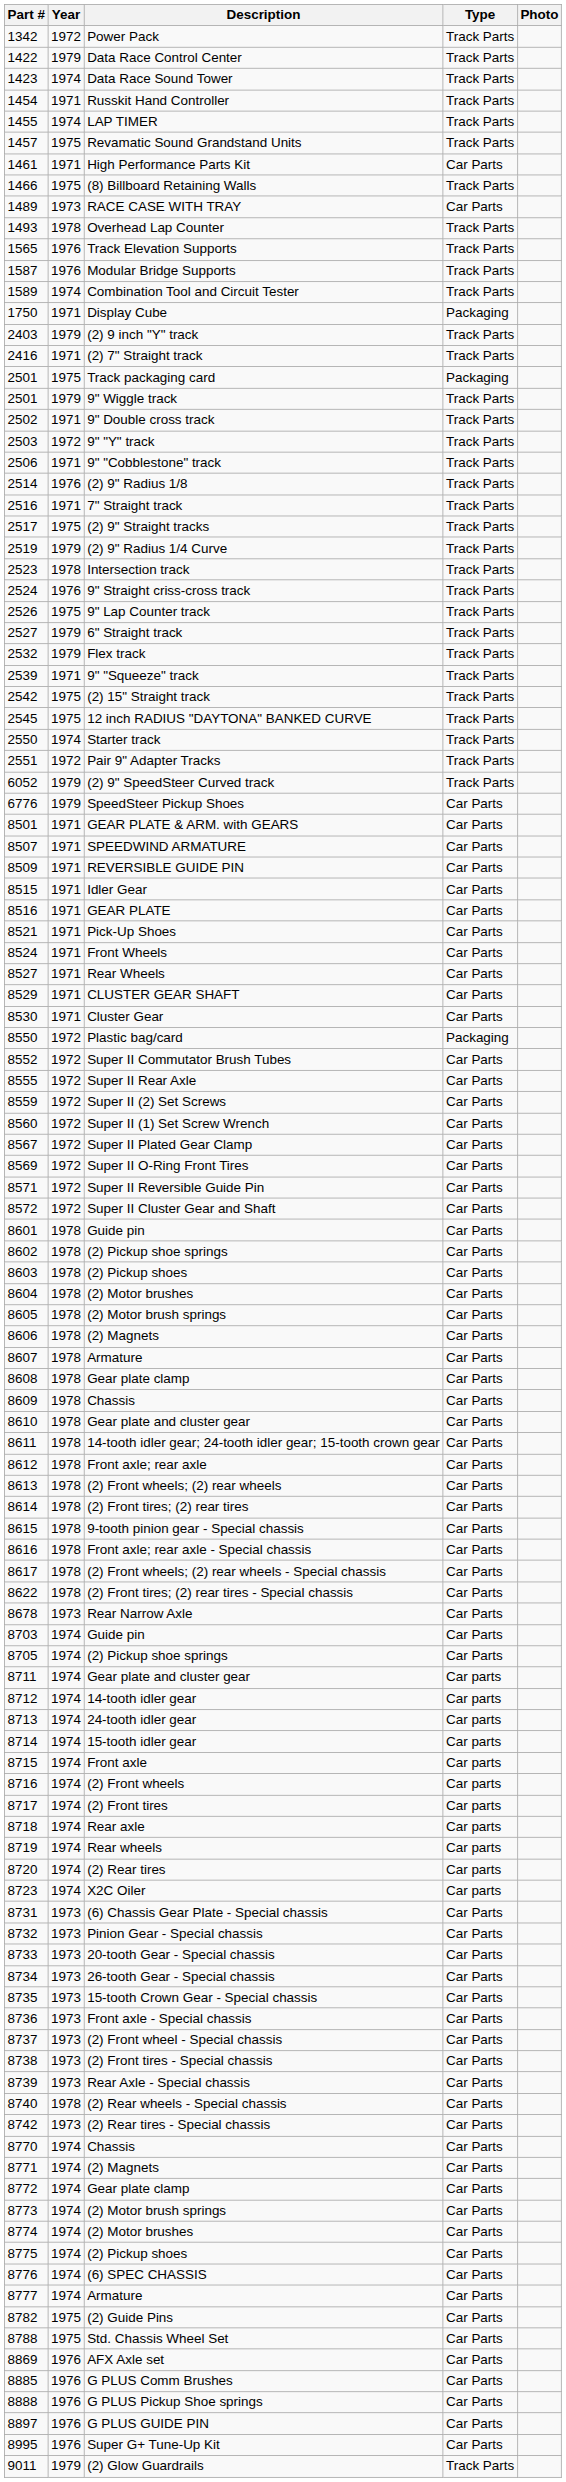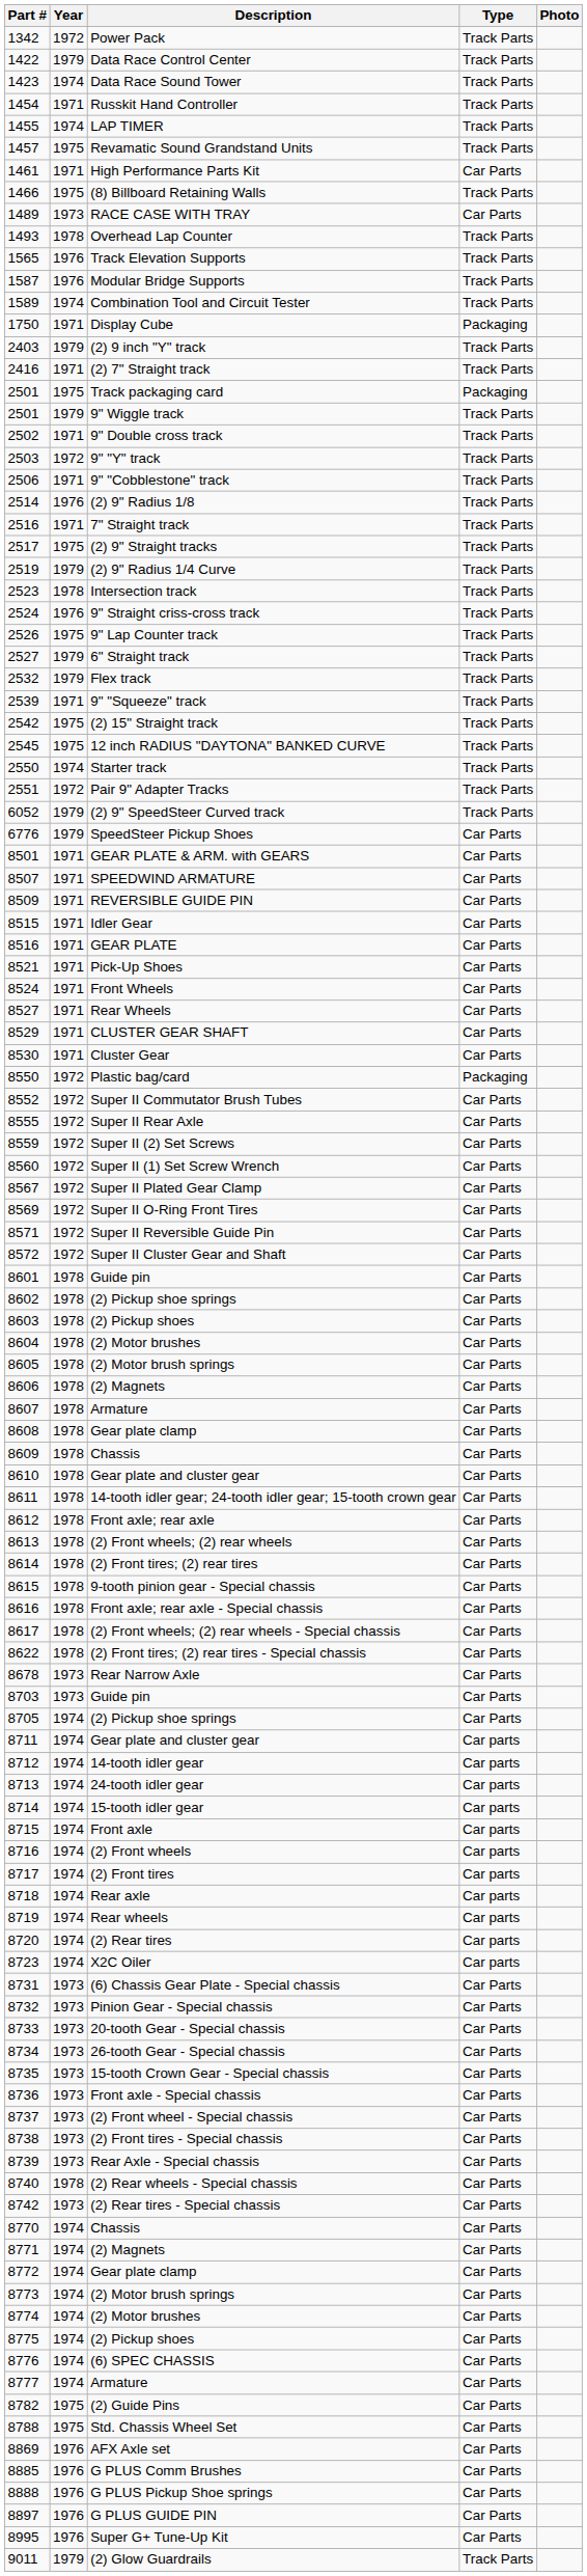8703 / Guide pin | Year: 1974 -> 1973
